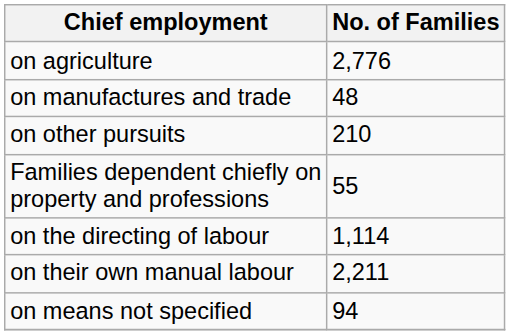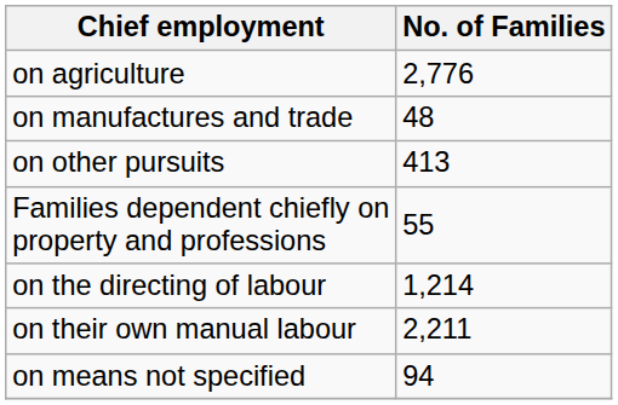on other pursuits | No. of Families: 210 -> 413
on the directing of labour | No. of Families: 1,114 -> 1,214
